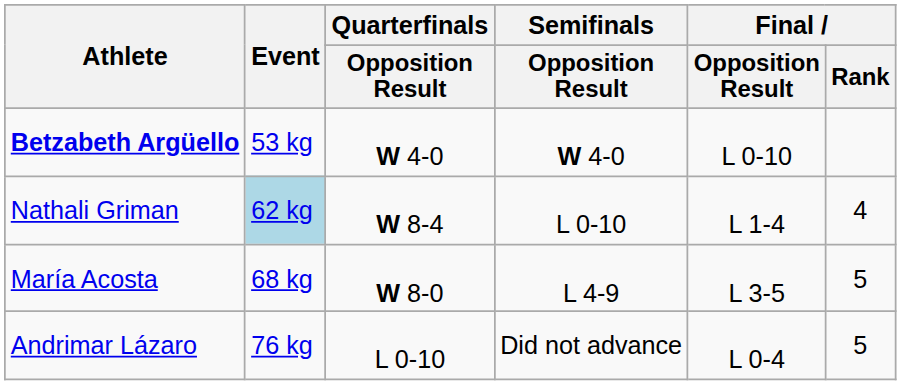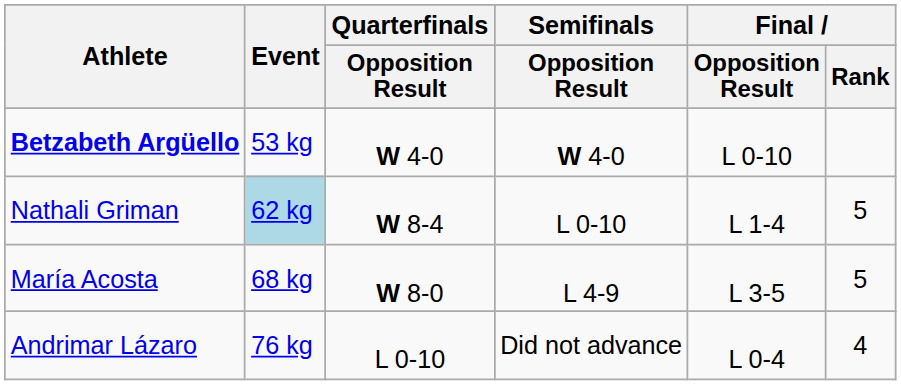Nathali Griman | Final / Rank: 4 -> 5
Andrimar Lázaro | Final / Rank: 5 -> 4
